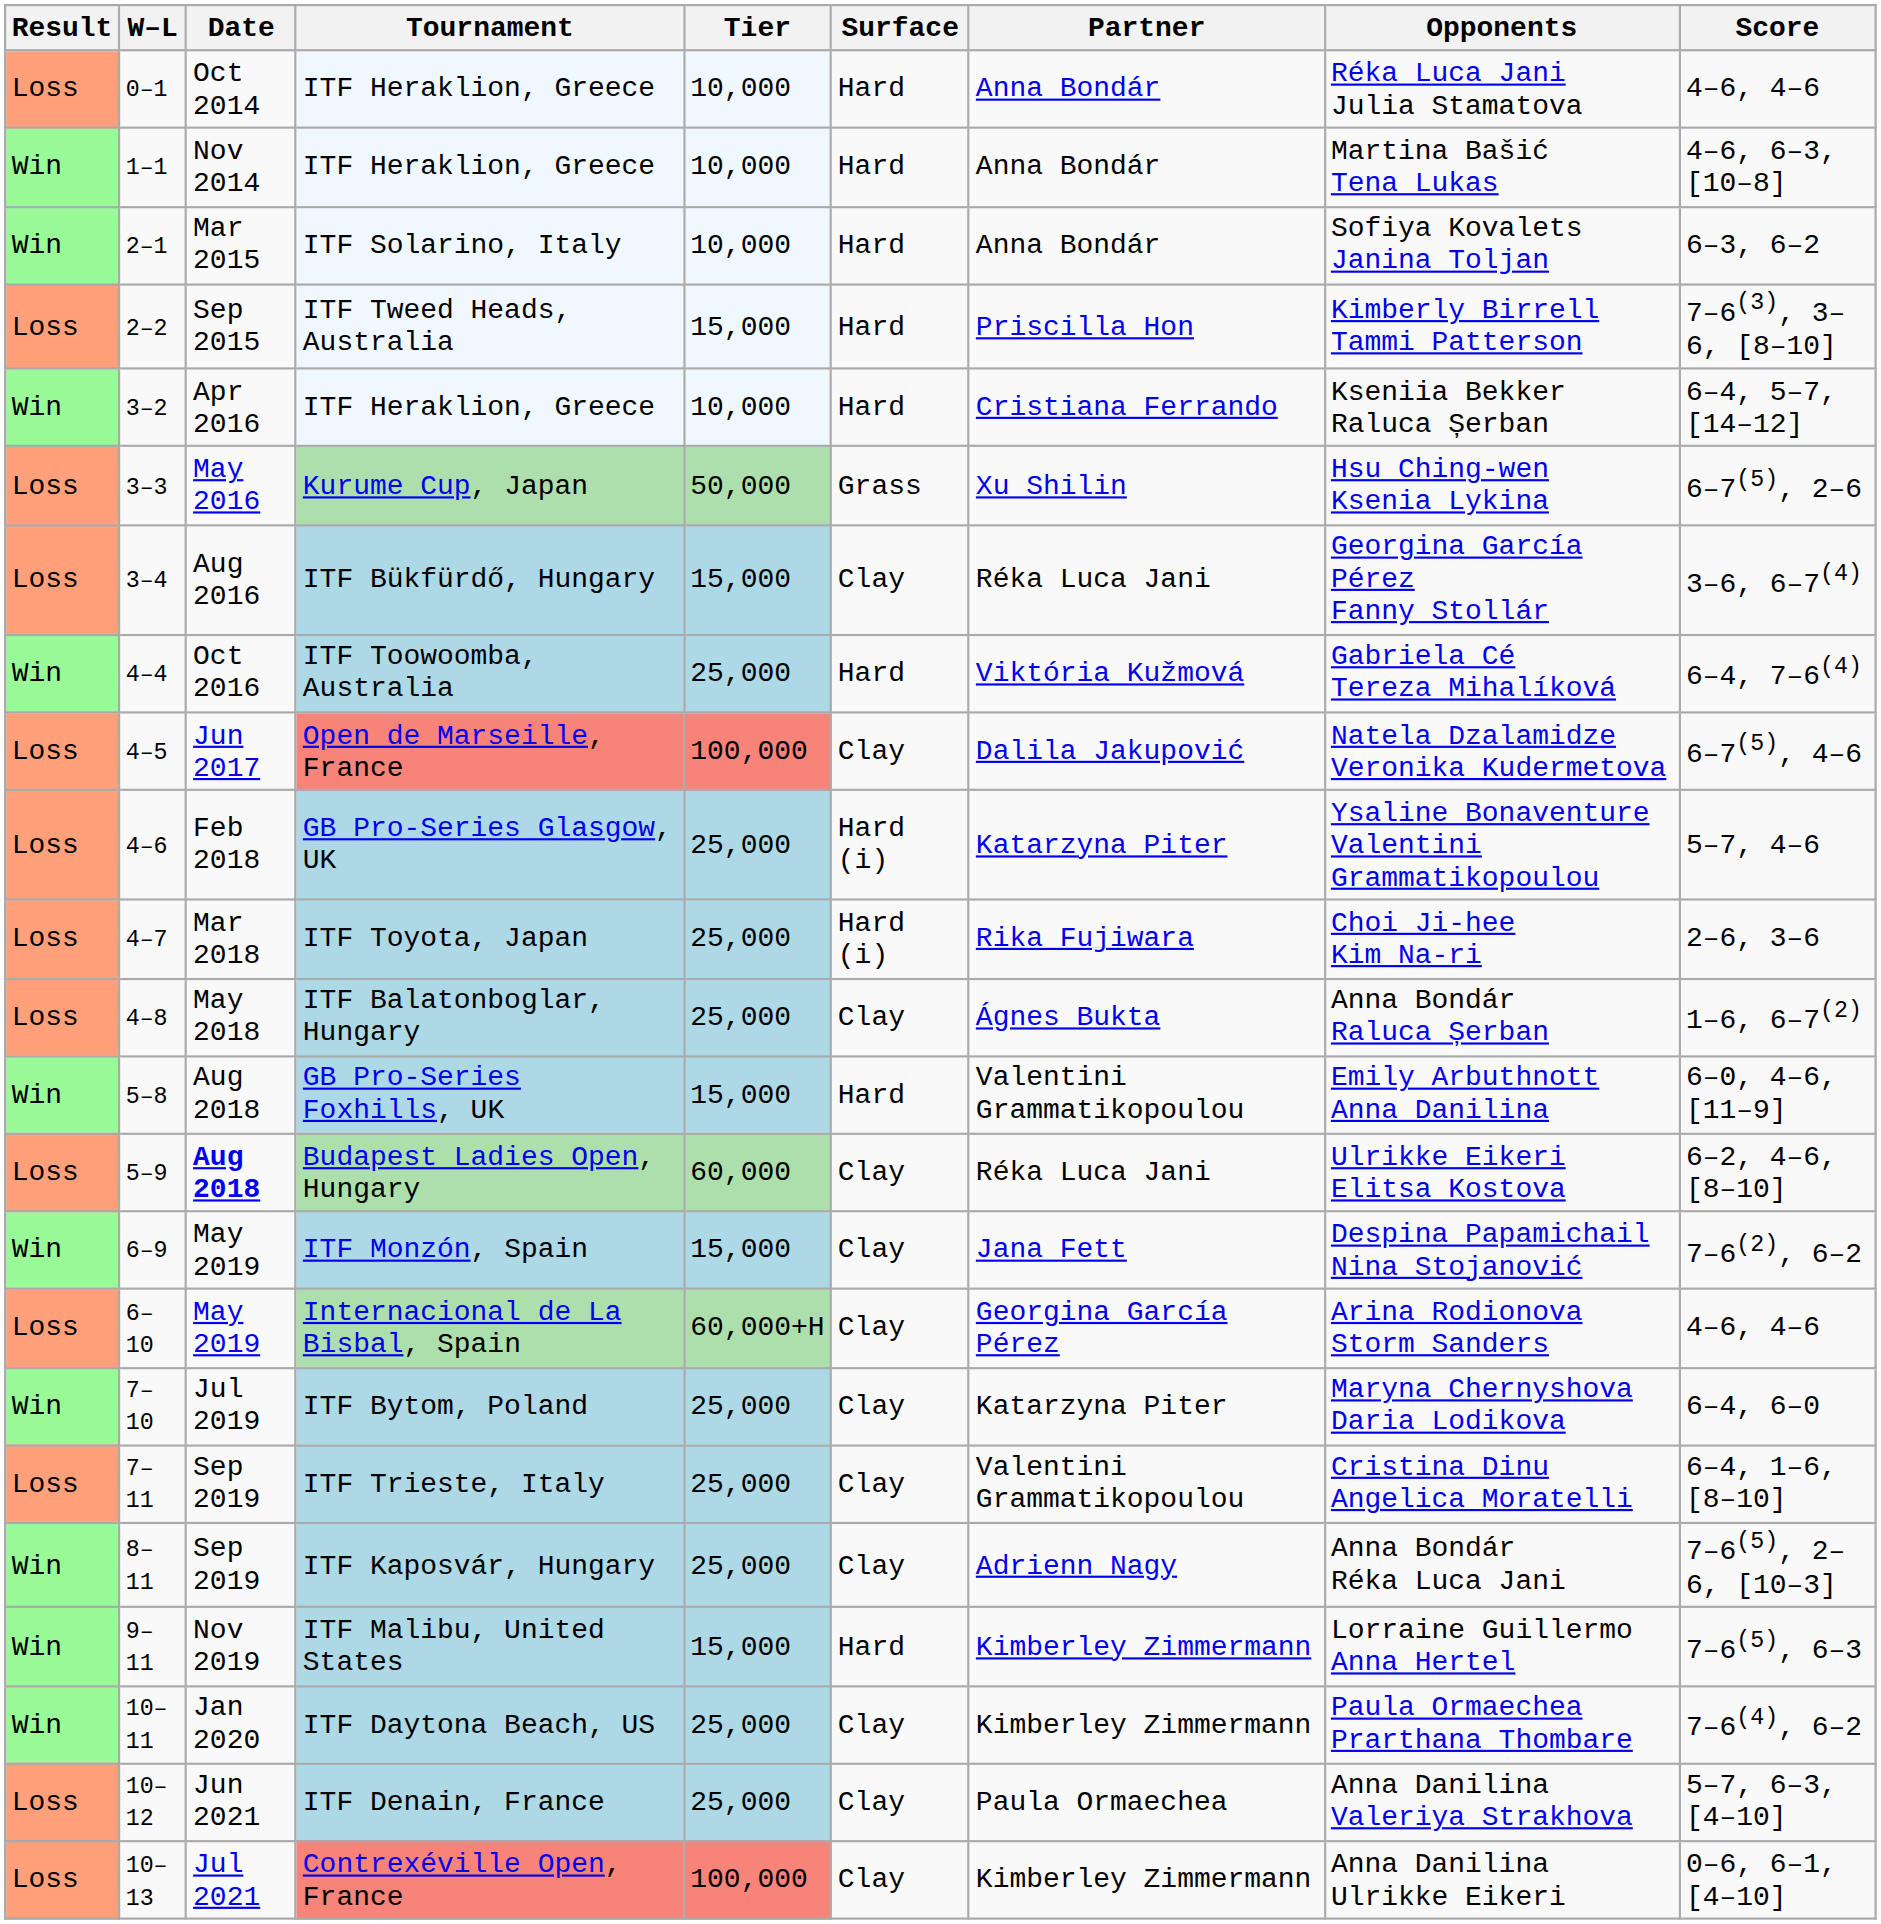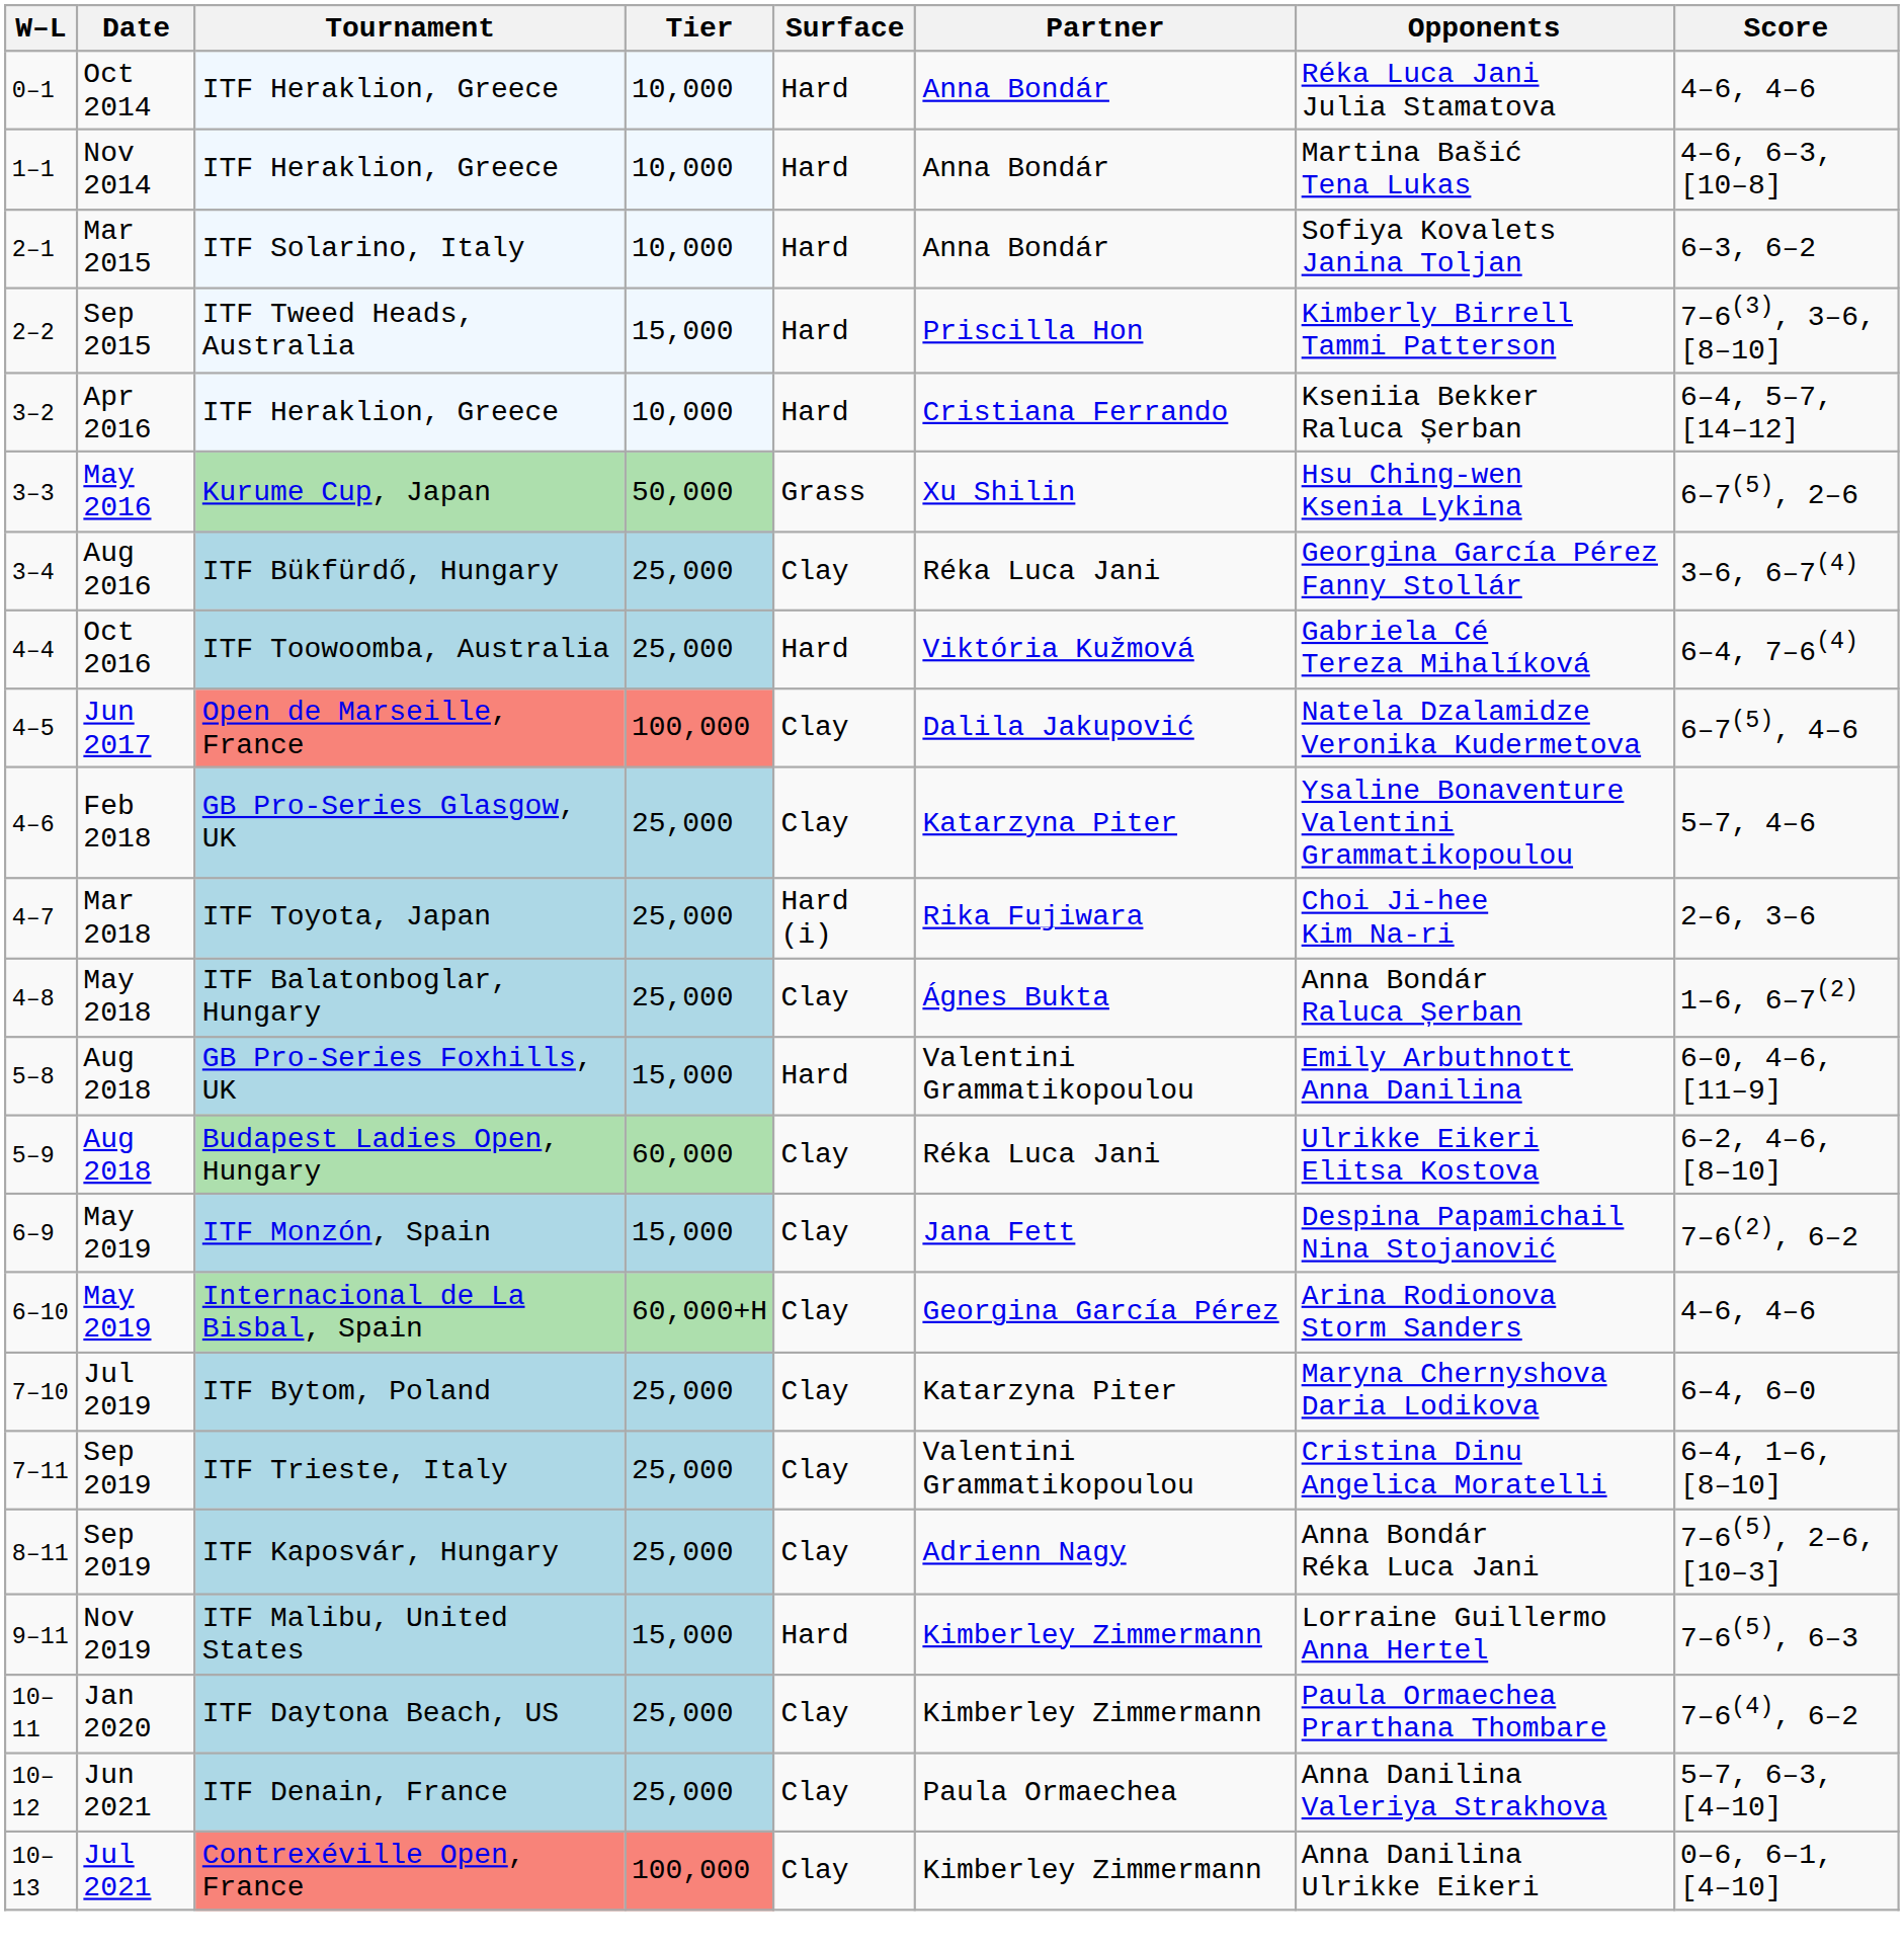- column: Result | Loss | Win | Win | Loss | Win | Loss | Loss | Win | Loss | Loss | Loss | Loss | Win | Loss | Win | Loss | Win | Loss | Win | Win | Win | Loss | Loss
ITF Bükfürdő, Hungary | Tier: 15,000 -> 25,000
GB Pro-Series Glasgow, UK | Surface: Hard (i) -> Clay
Budapest Ladies Open, Hungary | Date: bold -> normal
